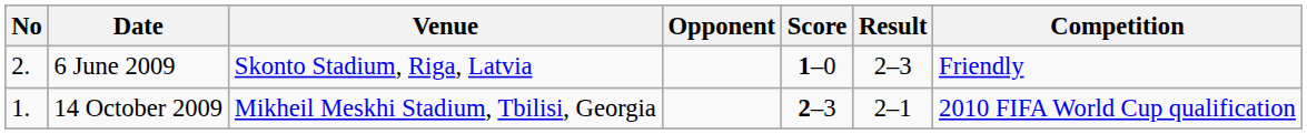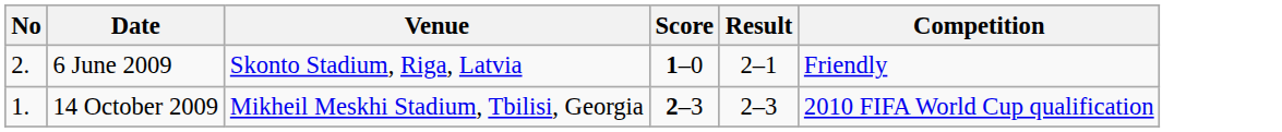- column: Opponent
6 June 2009 | Result: 2–3 -> 2–1
14 October 2009 | Result: 2–1 -> 2–3
